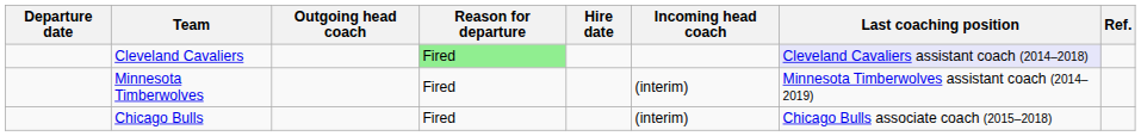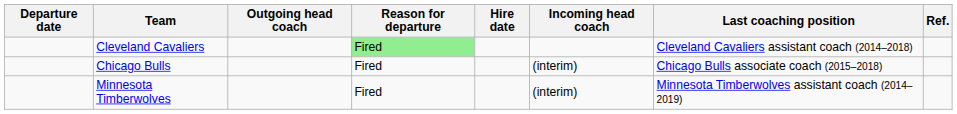Cleveland Cavaliers | Last coaching position: lavender background -> no background
rows swapped: Chicago Bulls <-> Minnesota Timberwolves
